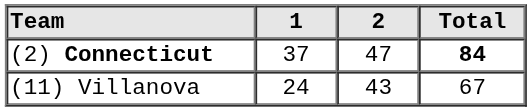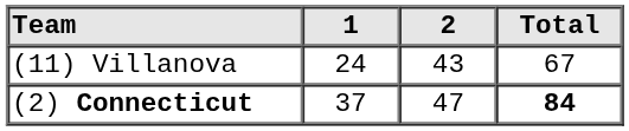rows swapped: (11) Villanova <-> (2) Connecticut
